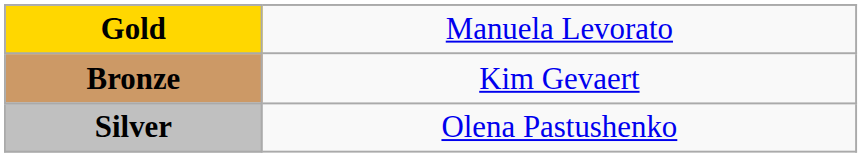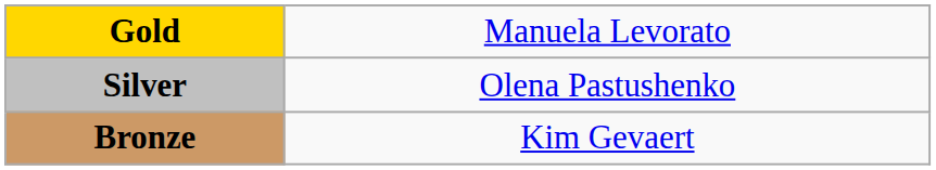rows swapped: Silver <-> Bronze
